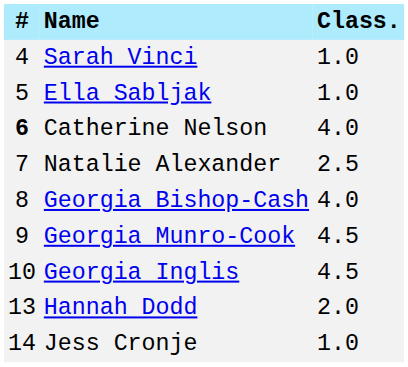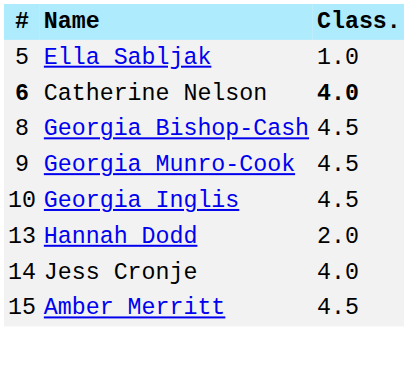- row: 4 | Sarah Vinci | 1.0
Catherine Nelson | Class.: normal -> bold
- row: 7 | Natalie Alexander | 2.5
Georgia Bishop-Cash | Class.: 4.0 -> 4.5
Jess Cronje | Class.: 1.0 -> 4.0
+ row: 15 | Amber Merritt | 4.5
